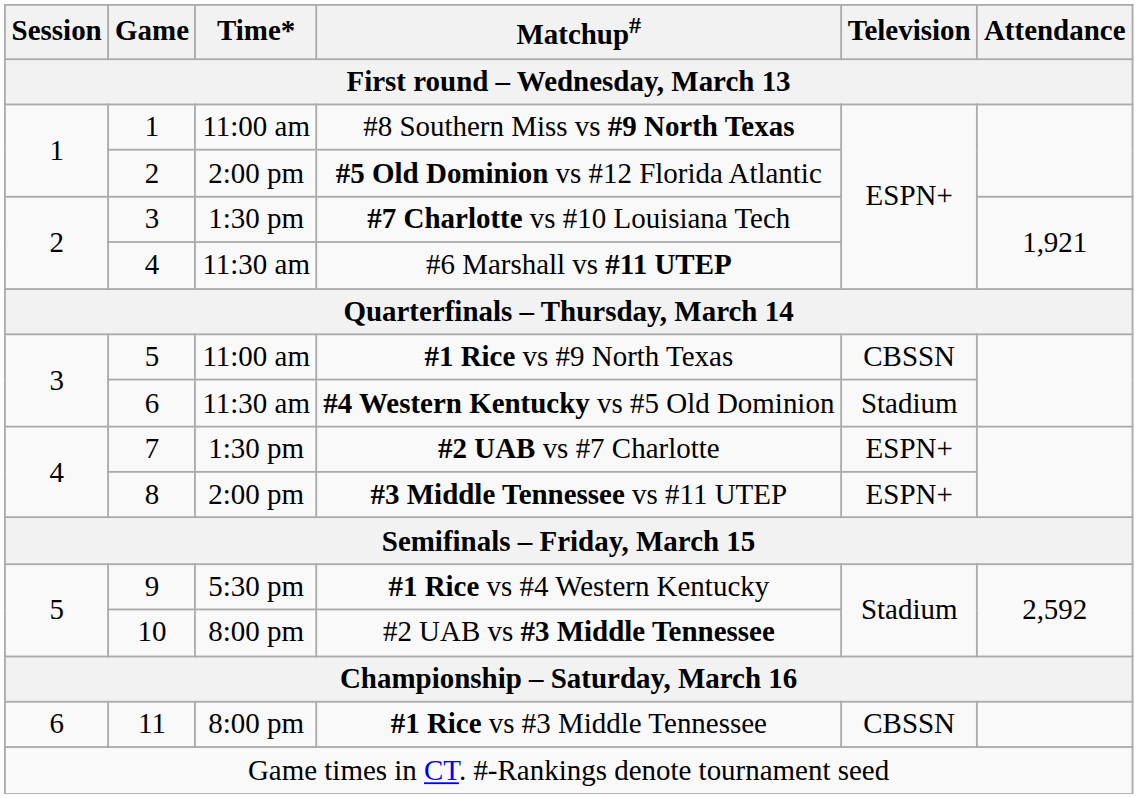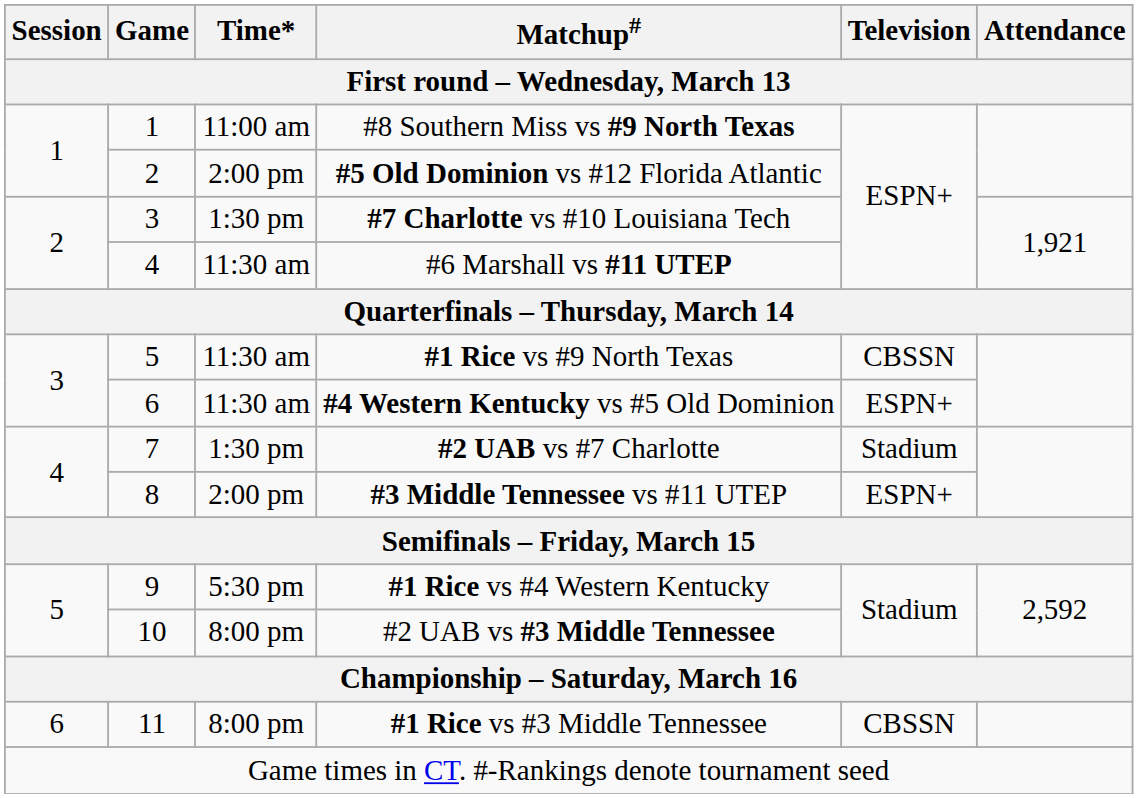#1 Rice vs #9 North Texas | Time*: 11:00 am -> 11:30 am
#4 Western Kentucky vs #5 Old Dominion | Television: Stadium -> ESPN+
#2 UAB vs #7 Charlotte | Television: ESPN+ -> Stadium
